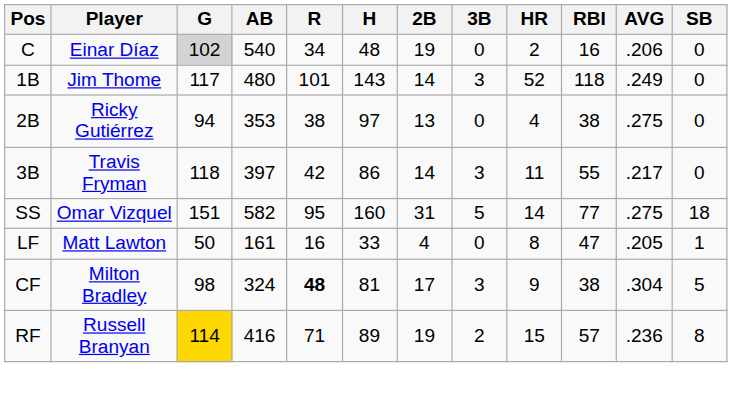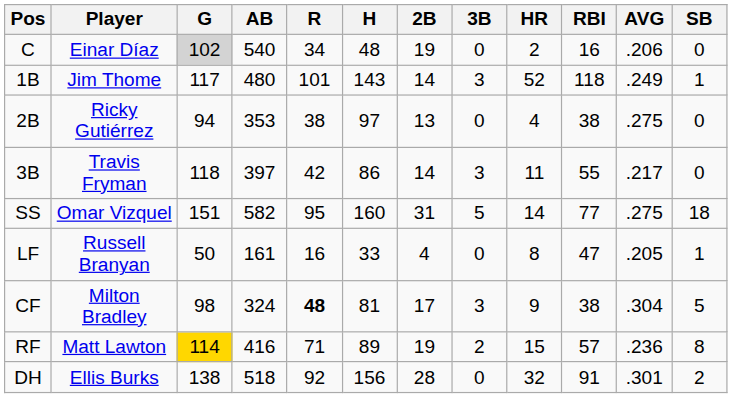1B | SB: 0 -> 1
LF | Player: Matt Lawton -> Russell Branyan
RF | Player: Russell Branyan -> Matt Lawton
+ row: DH | Ellis Burks | 138 | 518 | 92 | 156 | 28 | 0 | 32 | 91 | .301 | 2
